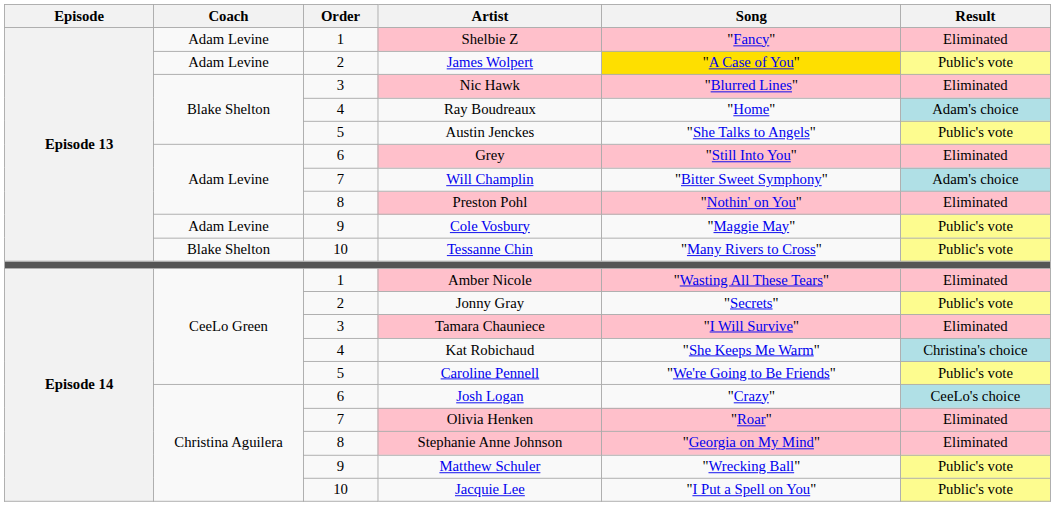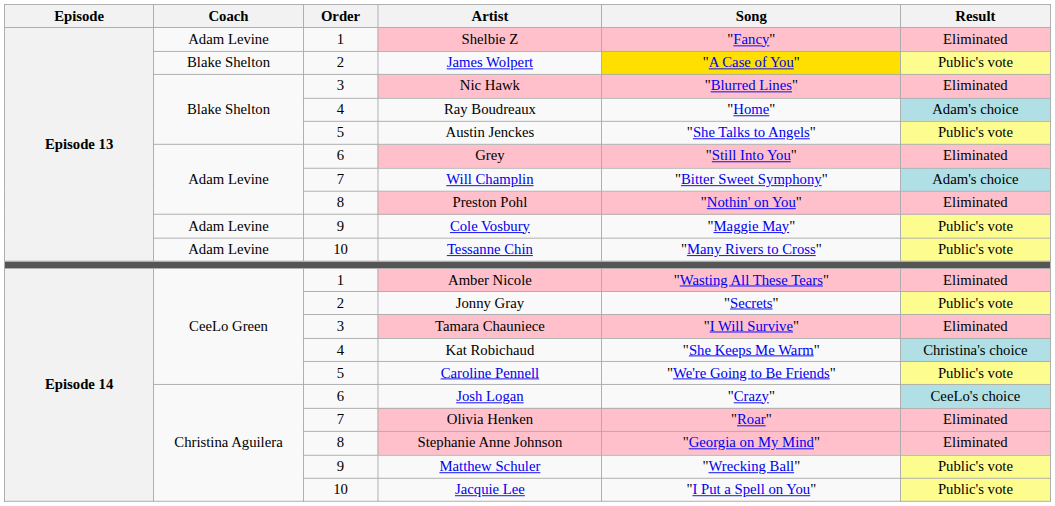James Wolpert | Coach: Adam Levine -> Blake Shelton
Tessanne Chin | Coach: Blake Shelton -> Adam Levine
